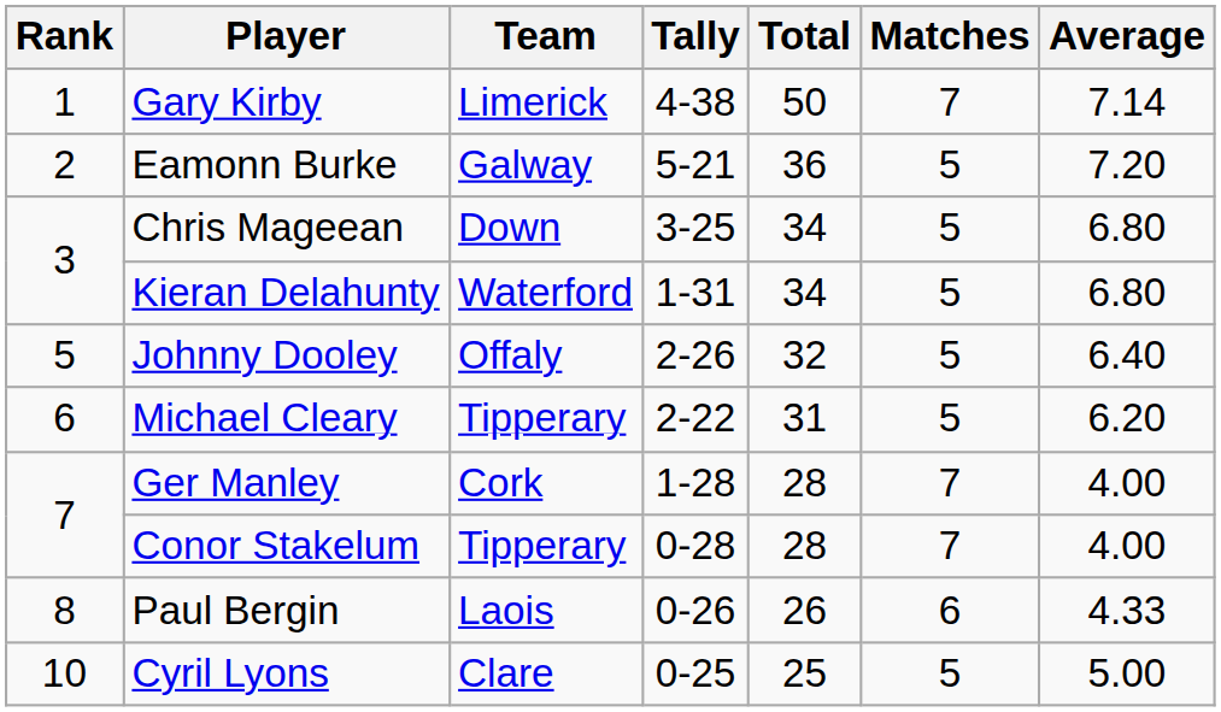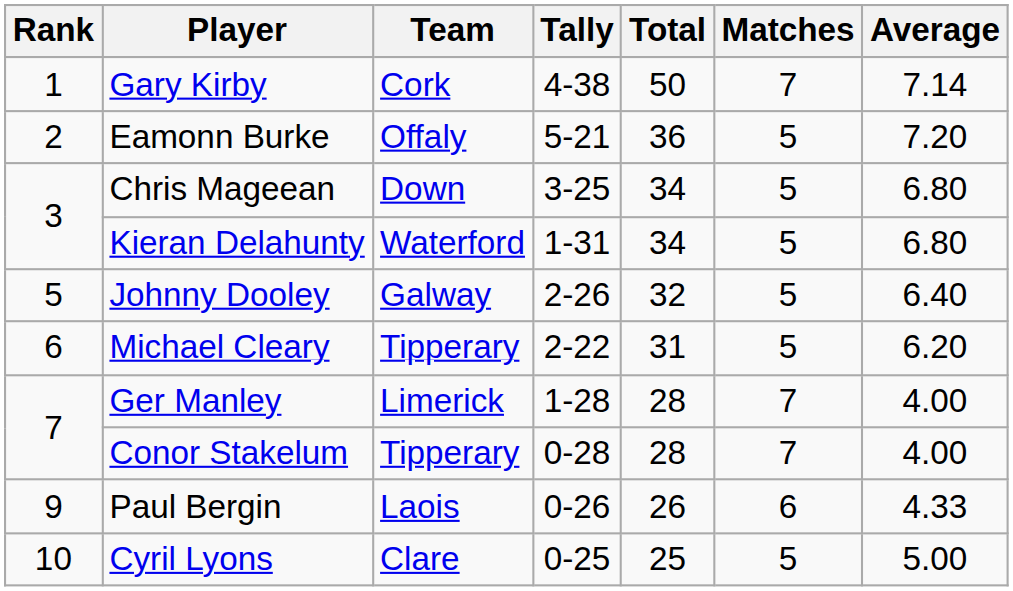Gary Kirby | Team: Limerick -> Cork
Eamonn Burke | Team: Galway -> Offaly
Johnny Dooley | Team: Offaly -> Galway
Ger Manley | Team: Cork -> Limerick
Paul Bergin | Rank: 8 -> 9
